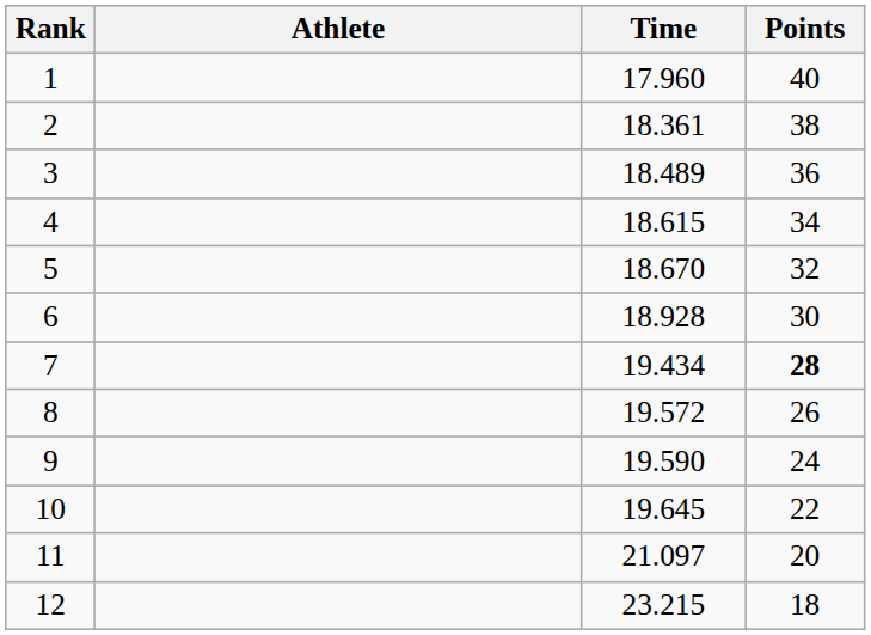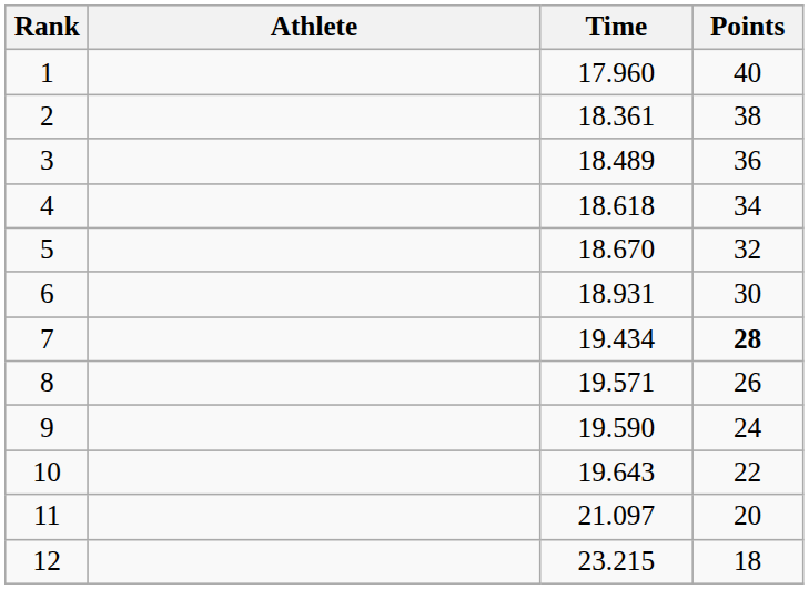4 | Time: 18.615 -> 18.618
6 | Time: 18.928 -> 18.931
8 | Time: 19.572 -> 19.571
10 | Time: 19.645 -> 19.643
